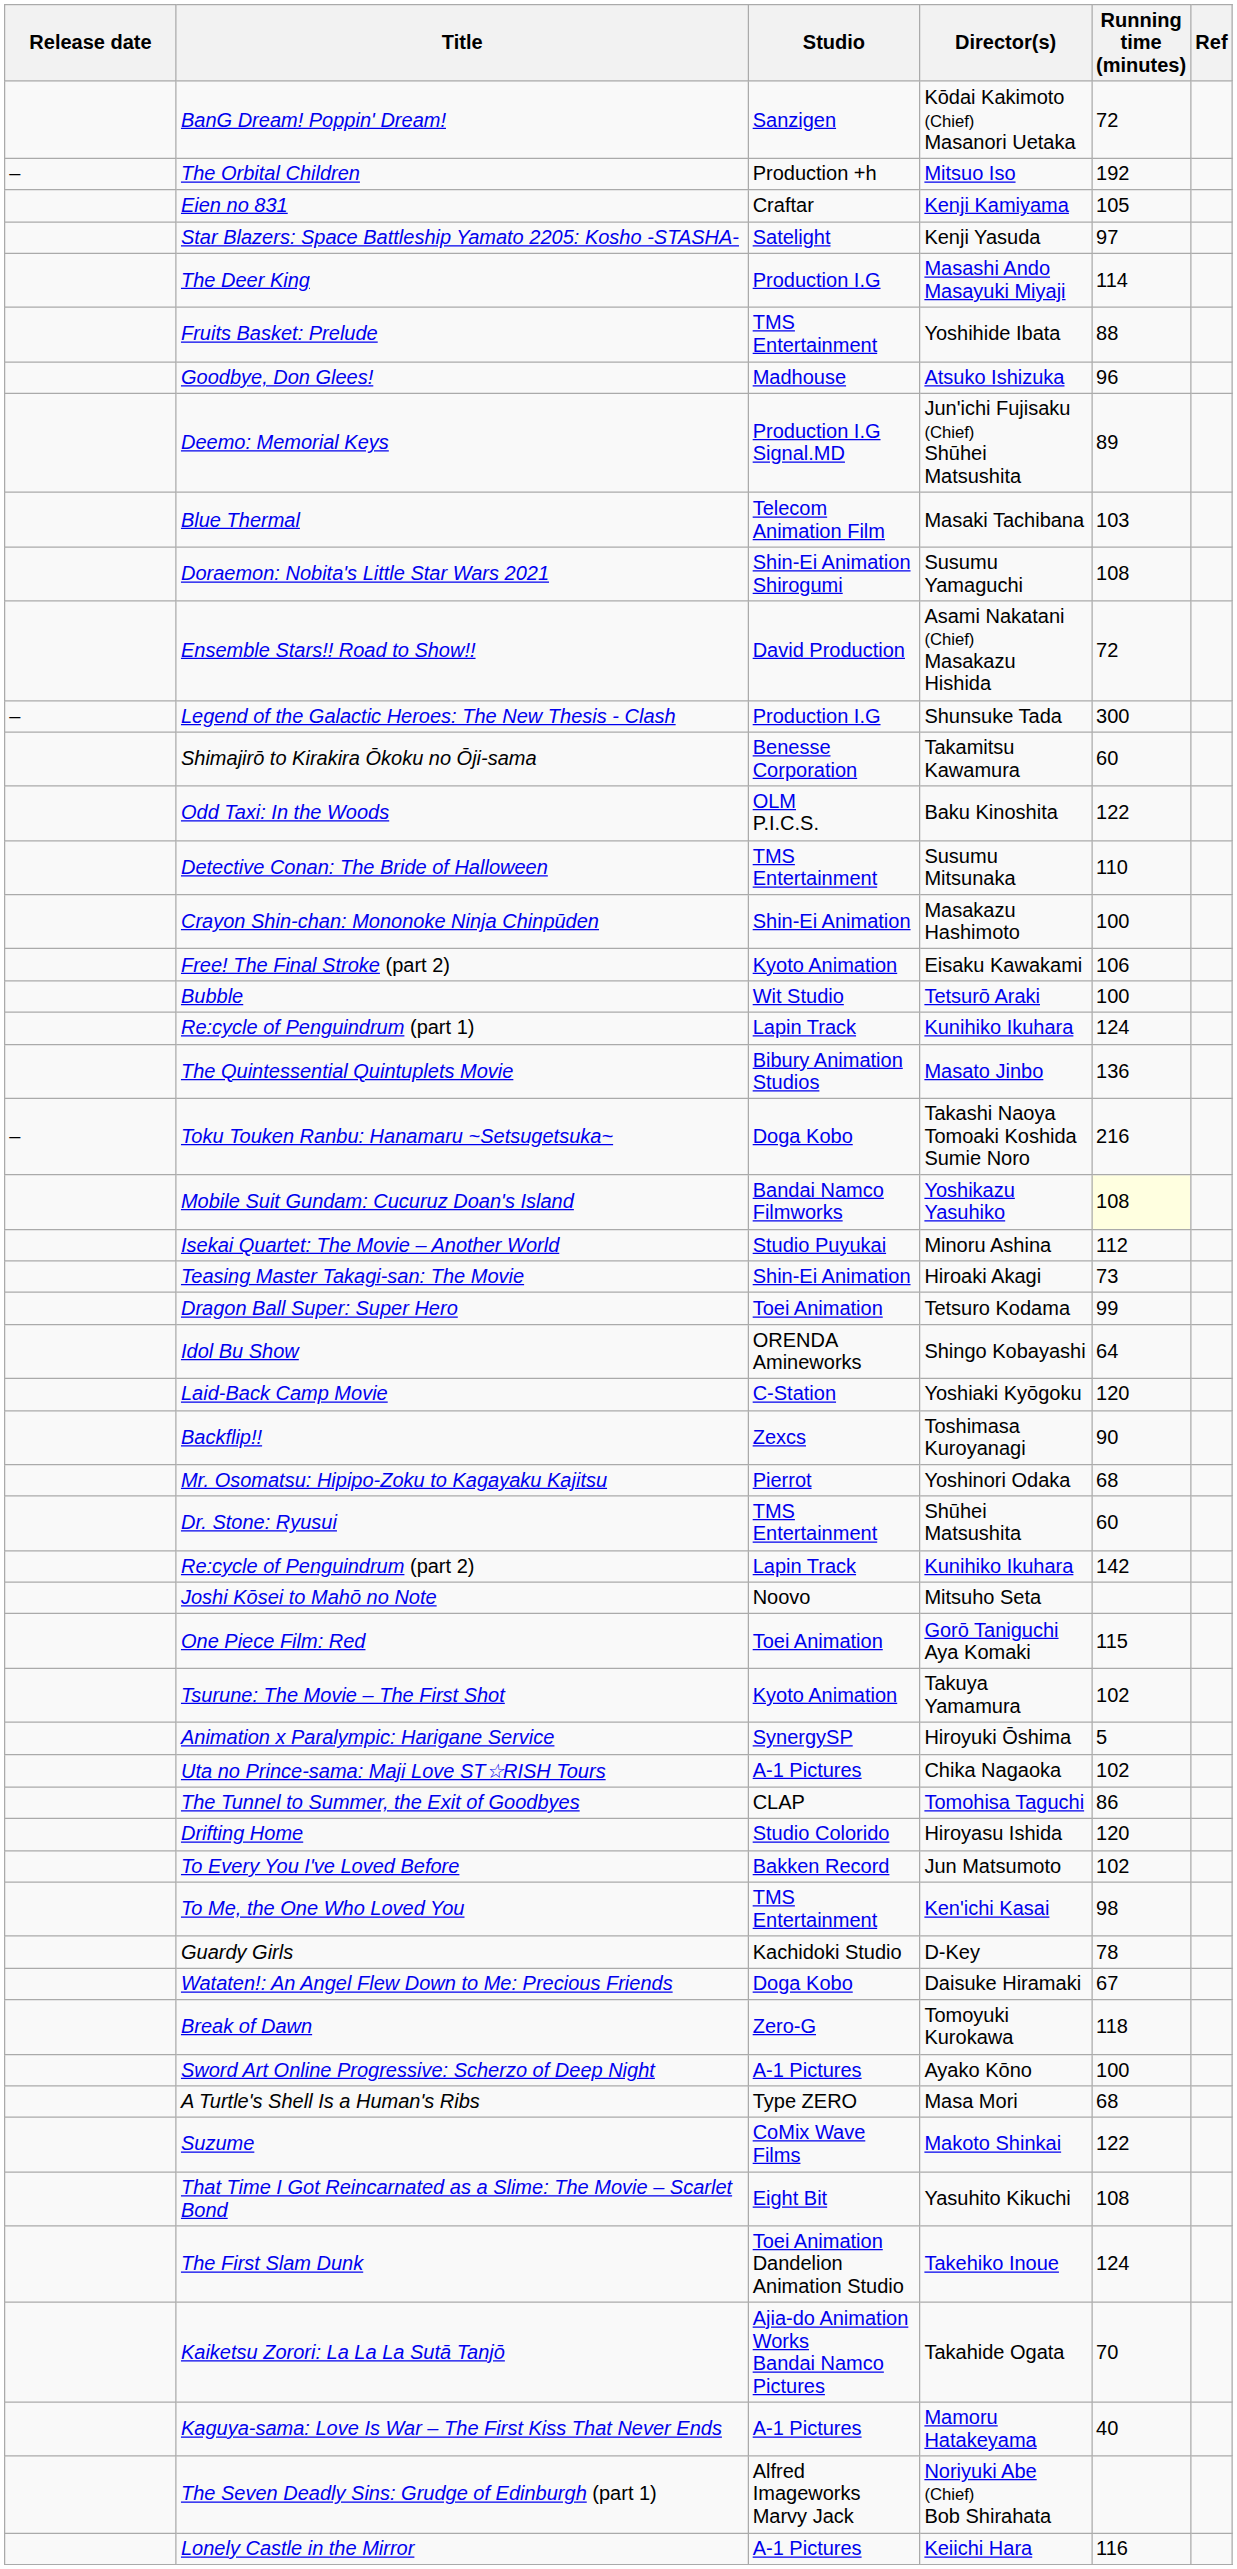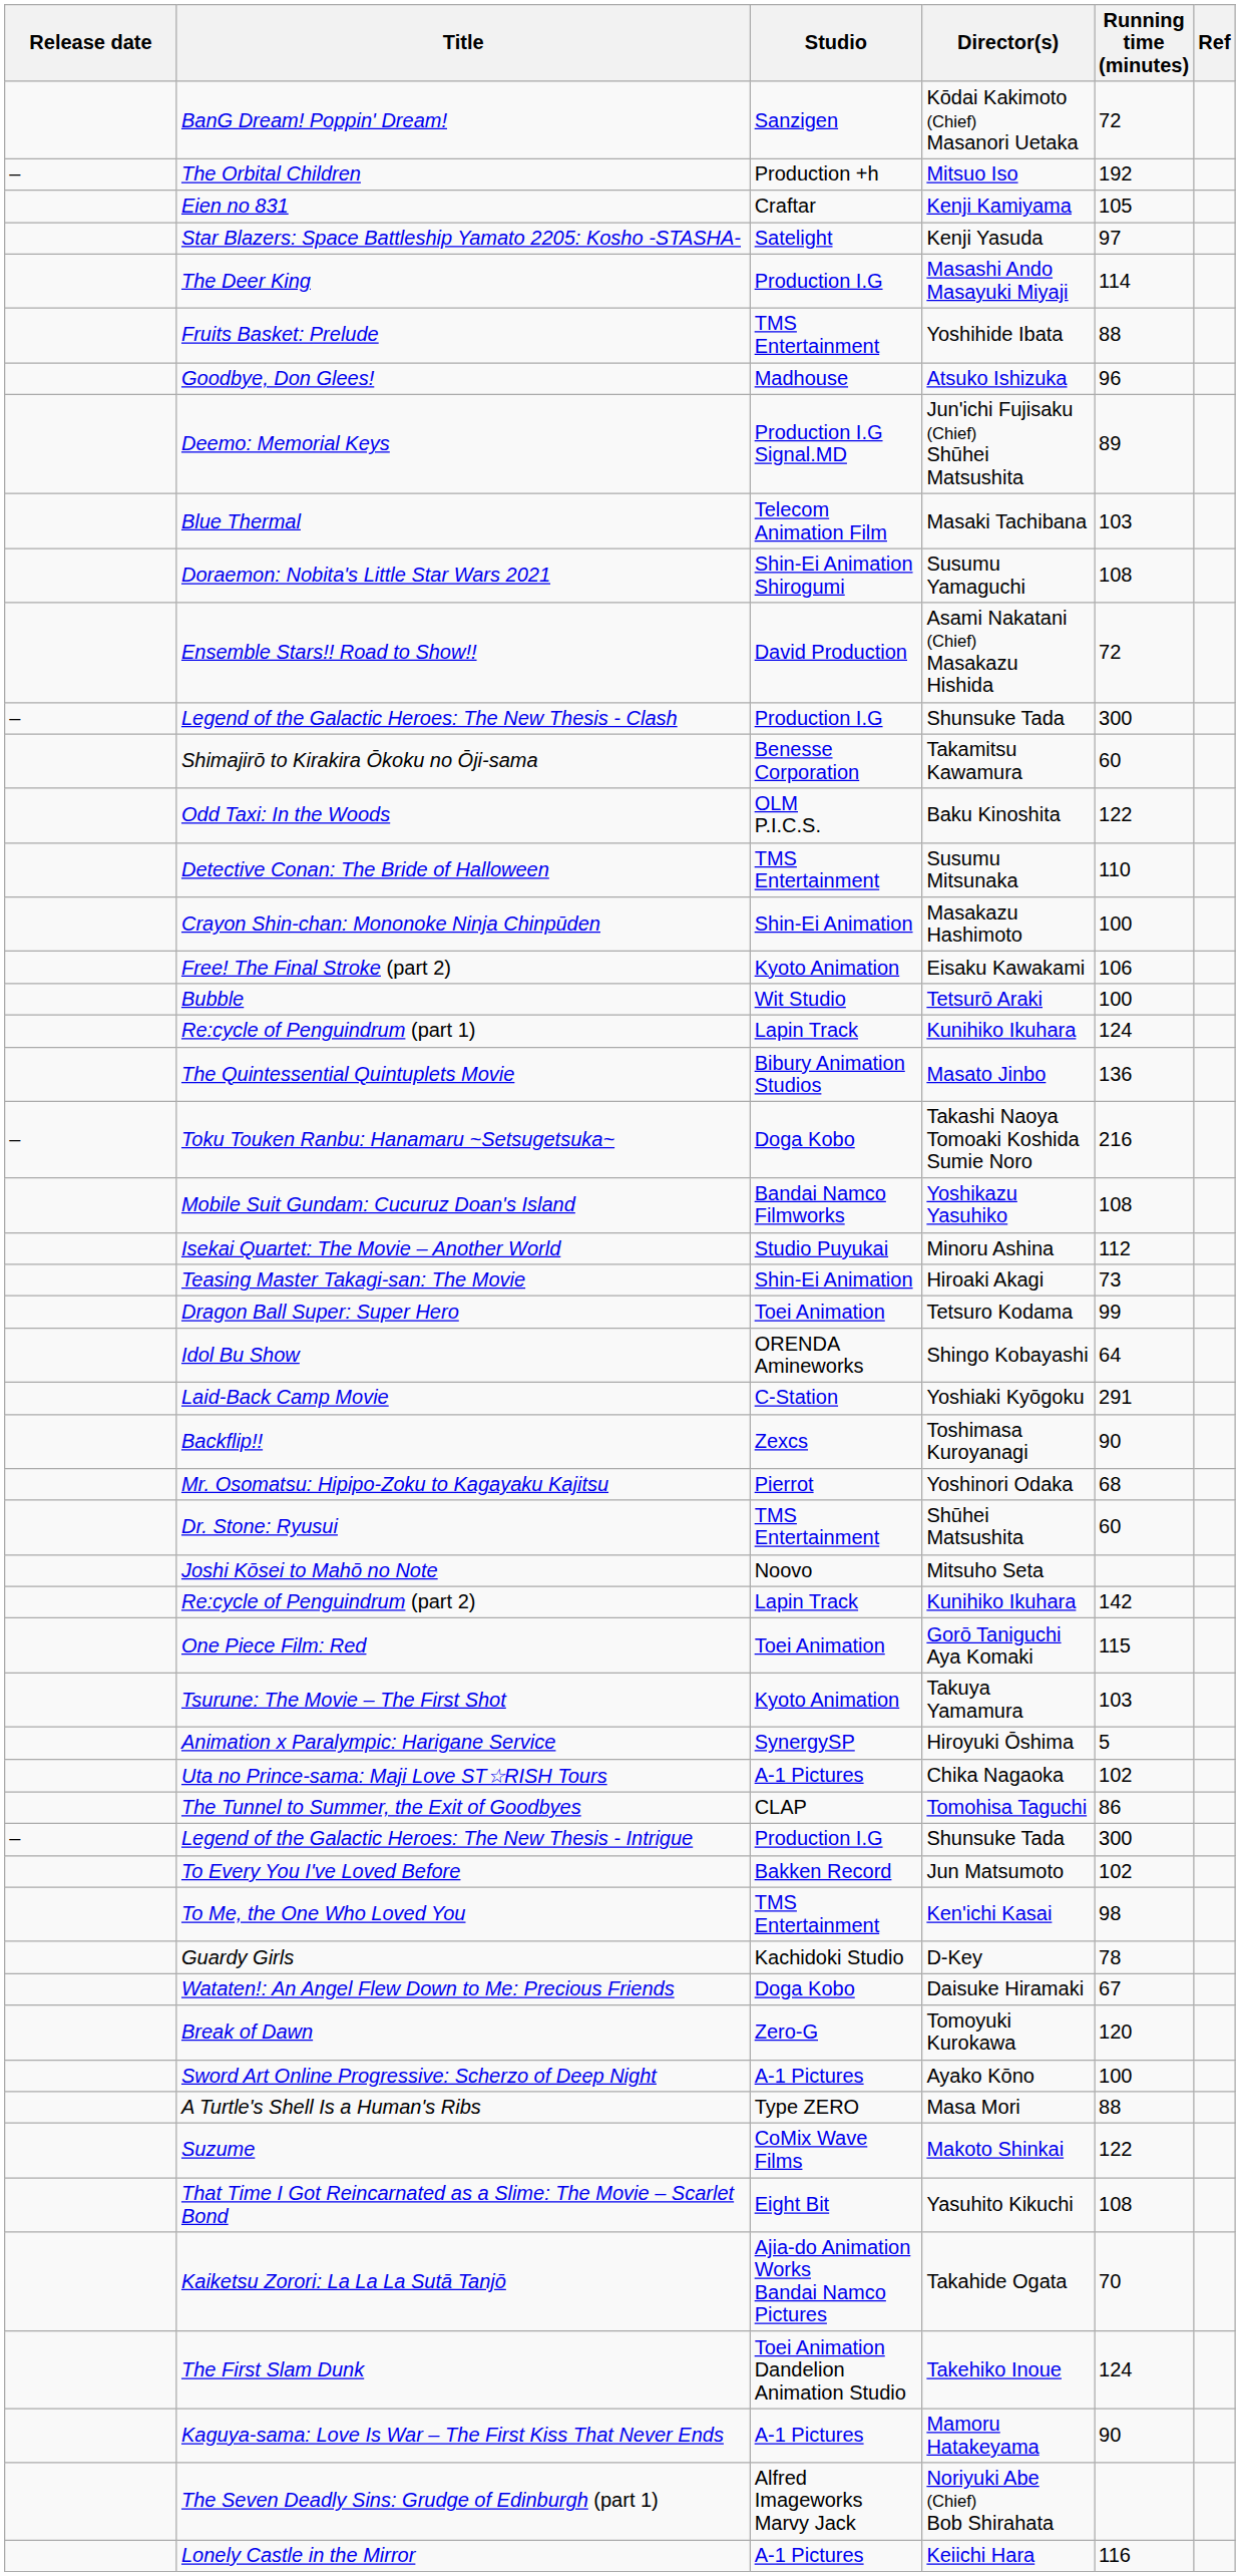Mobile Suit Gundam: Cucuruz Doan's Island | Running time (minutes): lightyellow background -> no background
Laid-Back Camp Movie | Running time (minutes): 120 -> 291
rows swapped: Re:cycle of Penguindrum (part 2) <-> Joshi Kōsei to Mahō no Note
Tsurune: The Movie – The First Shot | Running time (minutes): 102 -> 103
- row: Drifting Home | Studio Colorido | Hiroyasu Ishida | 120
+ row: – | Legend of the Galactic Heroes: The New Thesis - Intrigue | Production I.G | Shunsuke Tada | 300
Break of Dawn | Running time (minutes): 118 -> 120
A Turtle's Shell Is a Human's Ribs | Running time (minutes): 68 -> 88
rows swapped: The First Slam Dunk <-> Kaiketsu Zorori: La La La Sutā Tanjō
Kaguya-sama: Love Is War – The First Kiss That Never Ends | Running time (minutes): 40 -> 90
